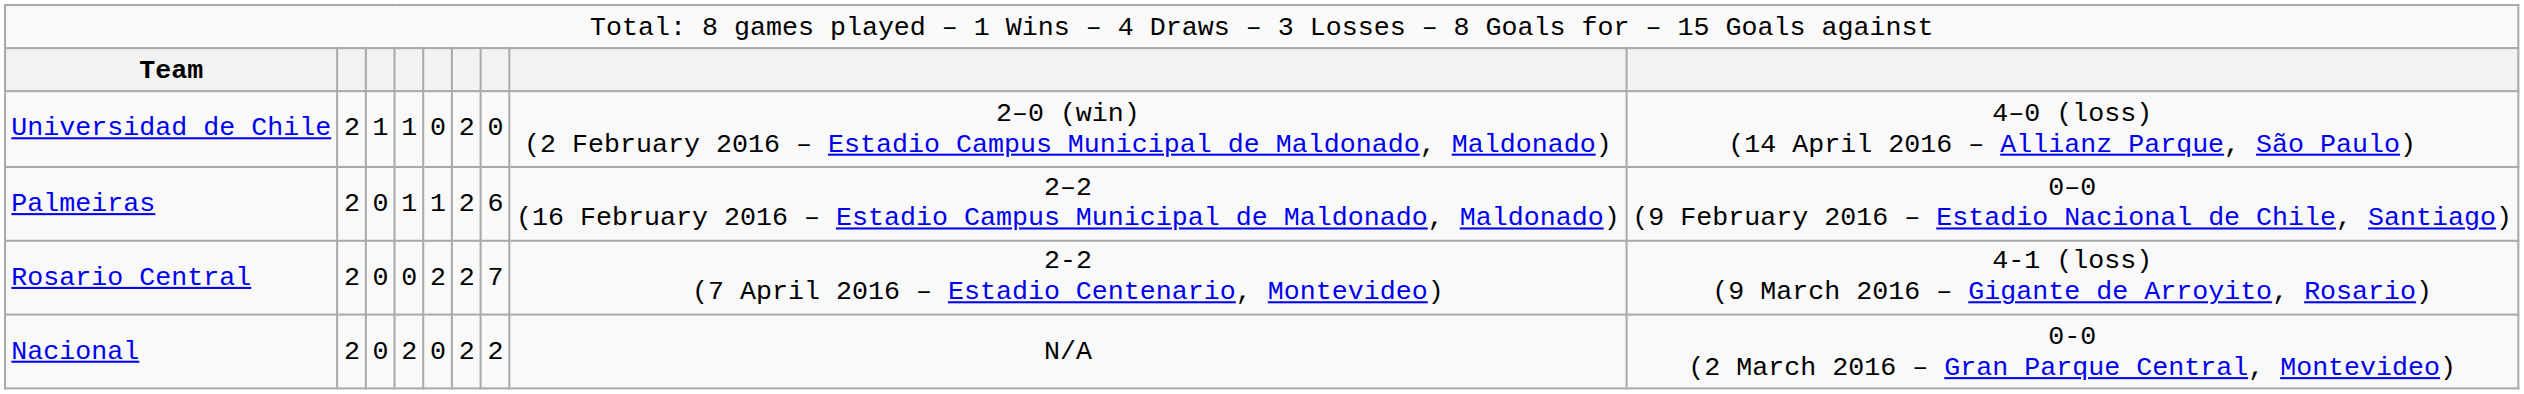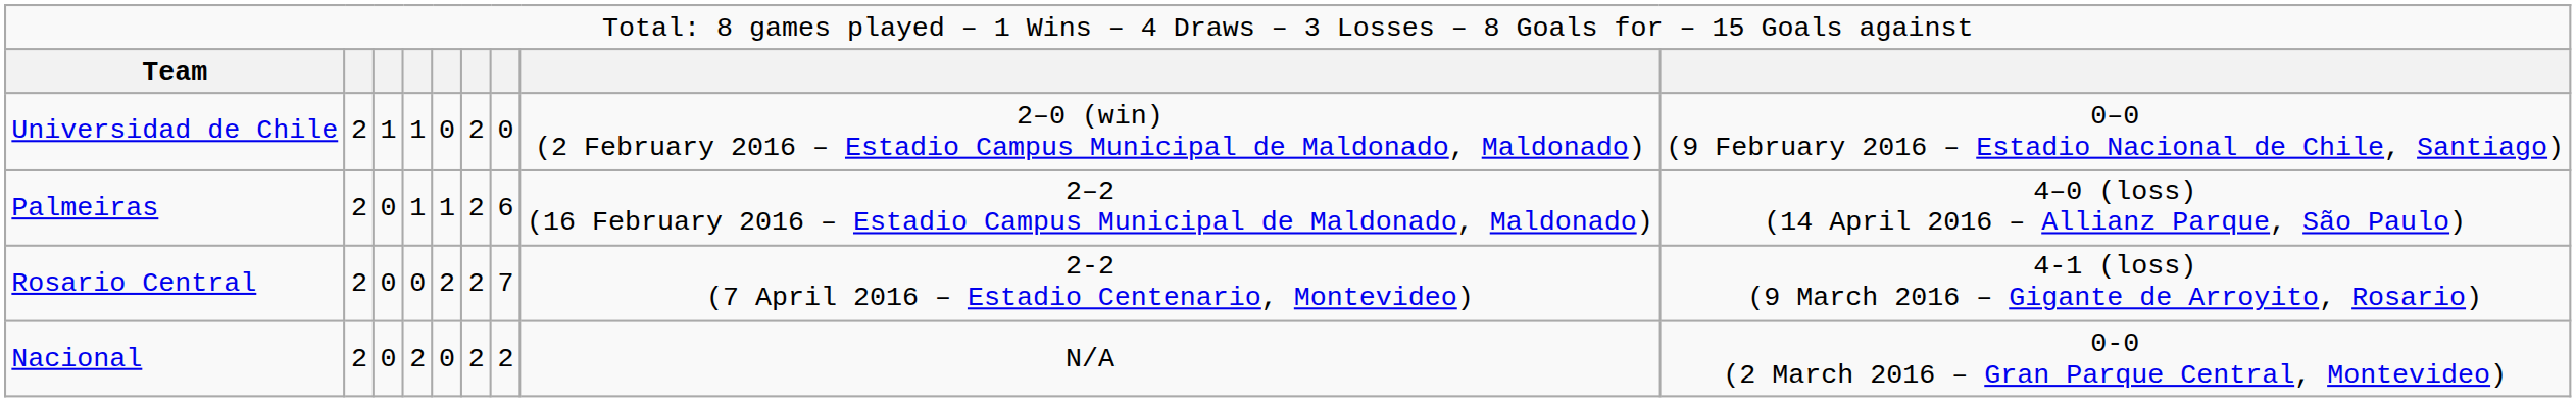Universidad de Chile | column 9: 4–0 (loss) (14 April 2016 – Allianz Parque, São Paulo) -> 0–0 (9 February 2016 – Estadio Nacional de Chile, Santiago)
Palmeiras | column 9: 0–0 (9 February 2016 – Estadio Nacional de Chile, Santiago) -> 4–0 (loss) (14 April 2016 – Allianz Parque, São Paulo)
